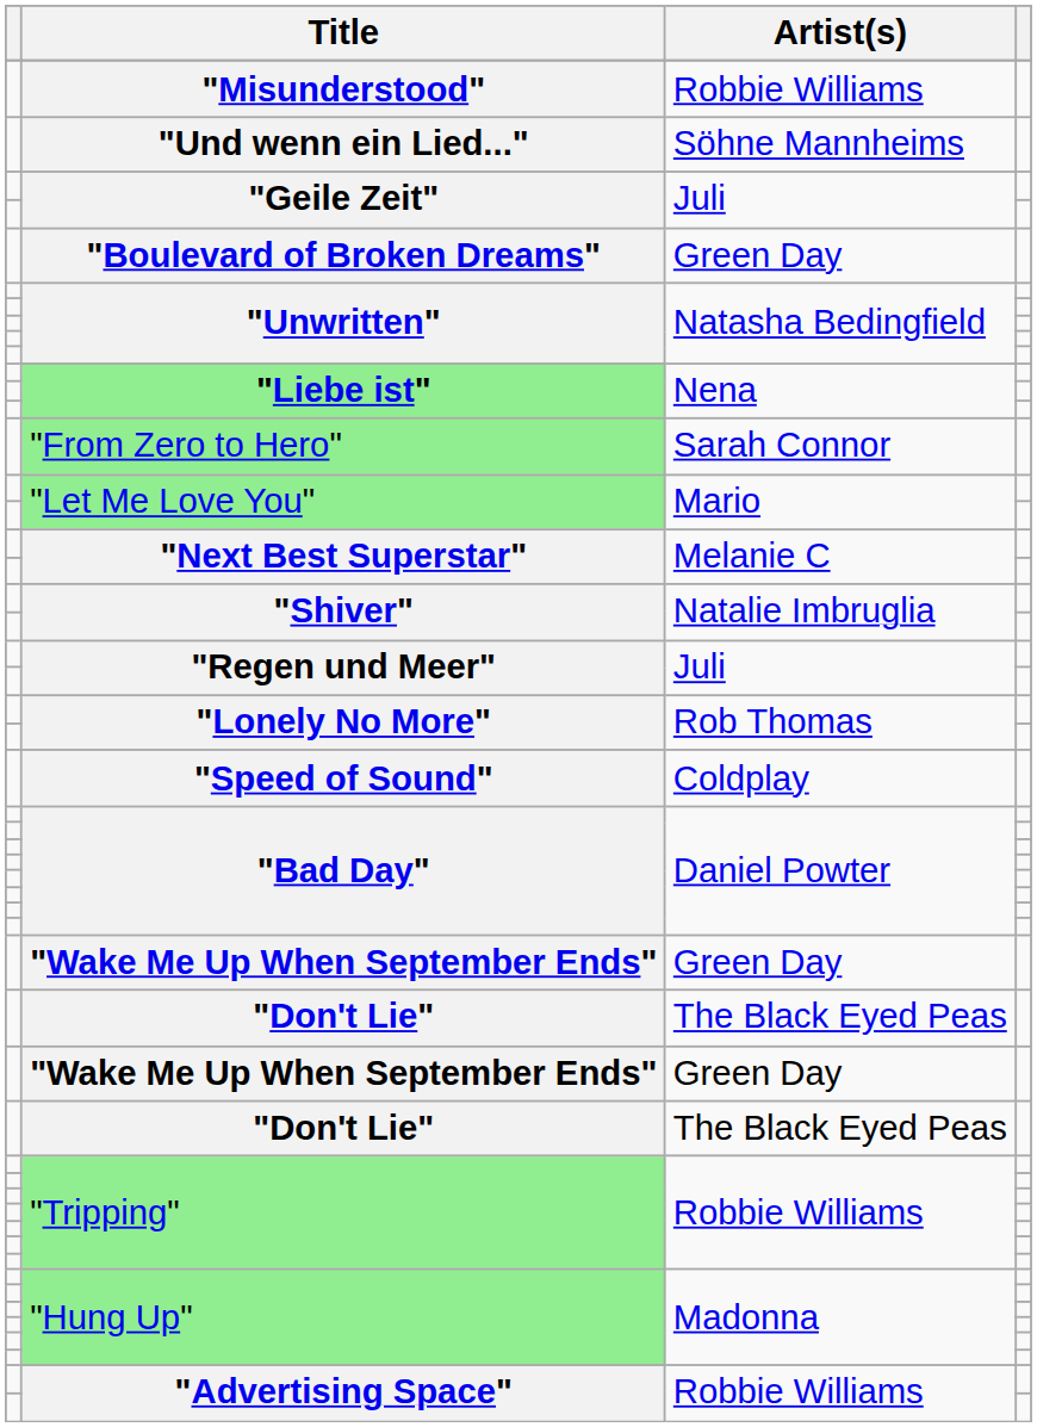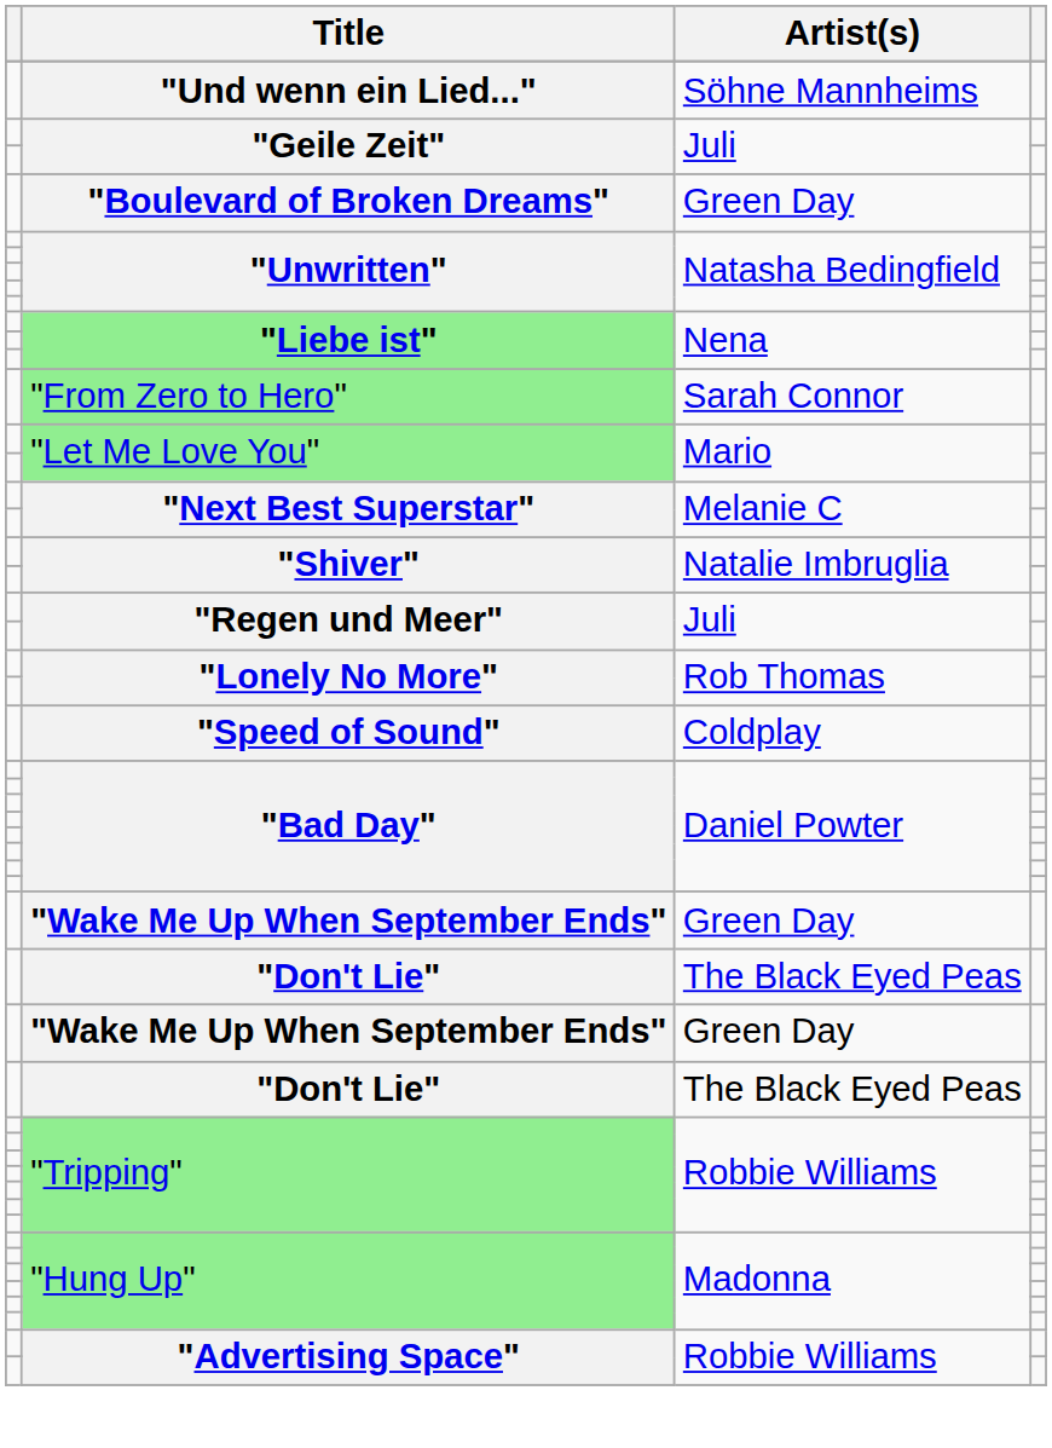- row: "Misunderstood" | Robbie Williams
